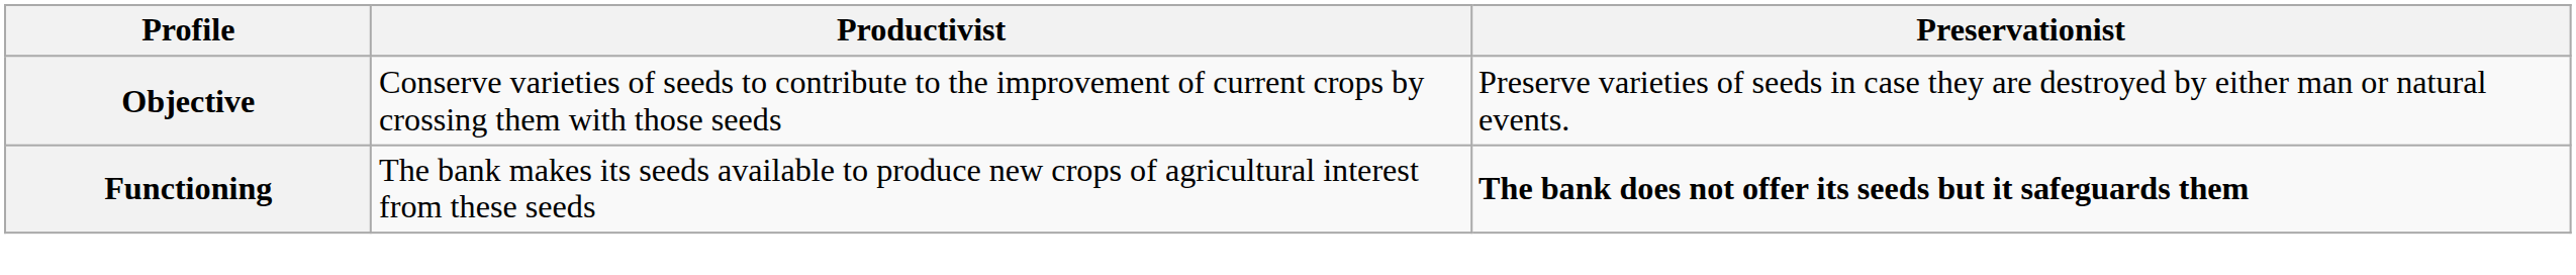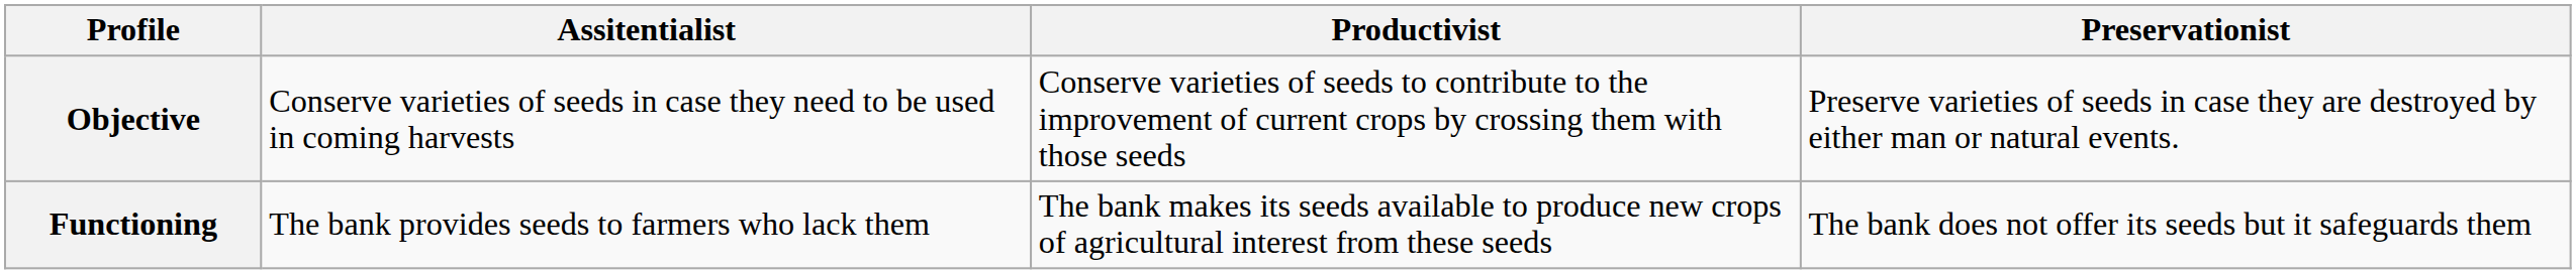+ column: Assitentialist | Conserve varieties of seeds in case they need to be used in coming harvests | The bank provides seeds to farmers who lack them
Functioning | Preservationist: bold -> normal
